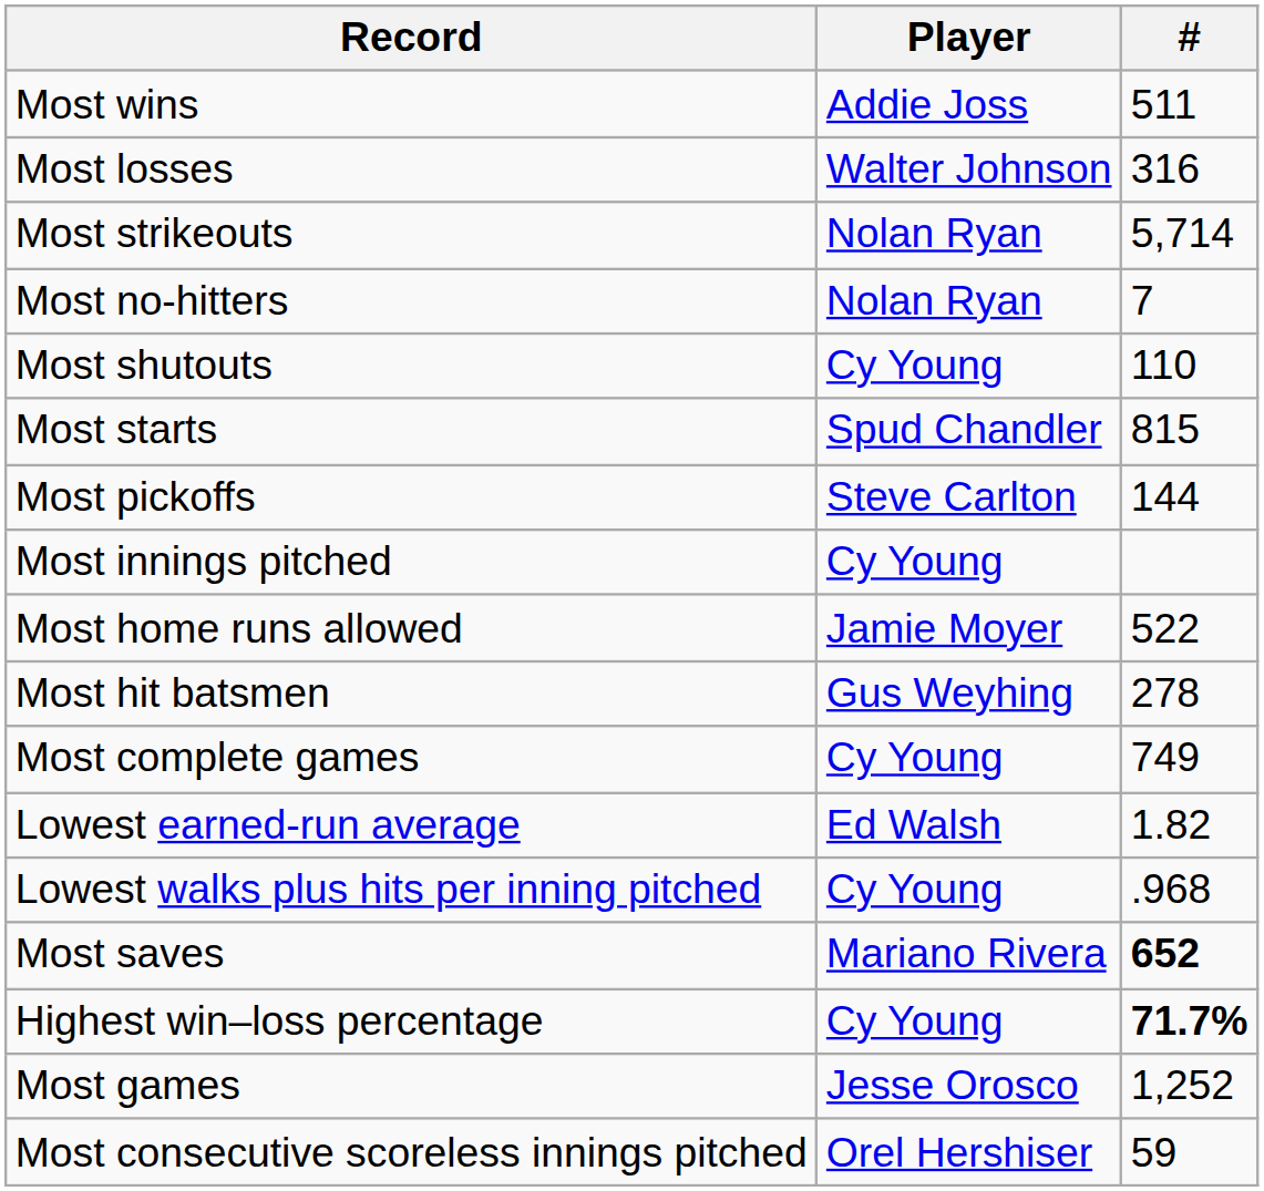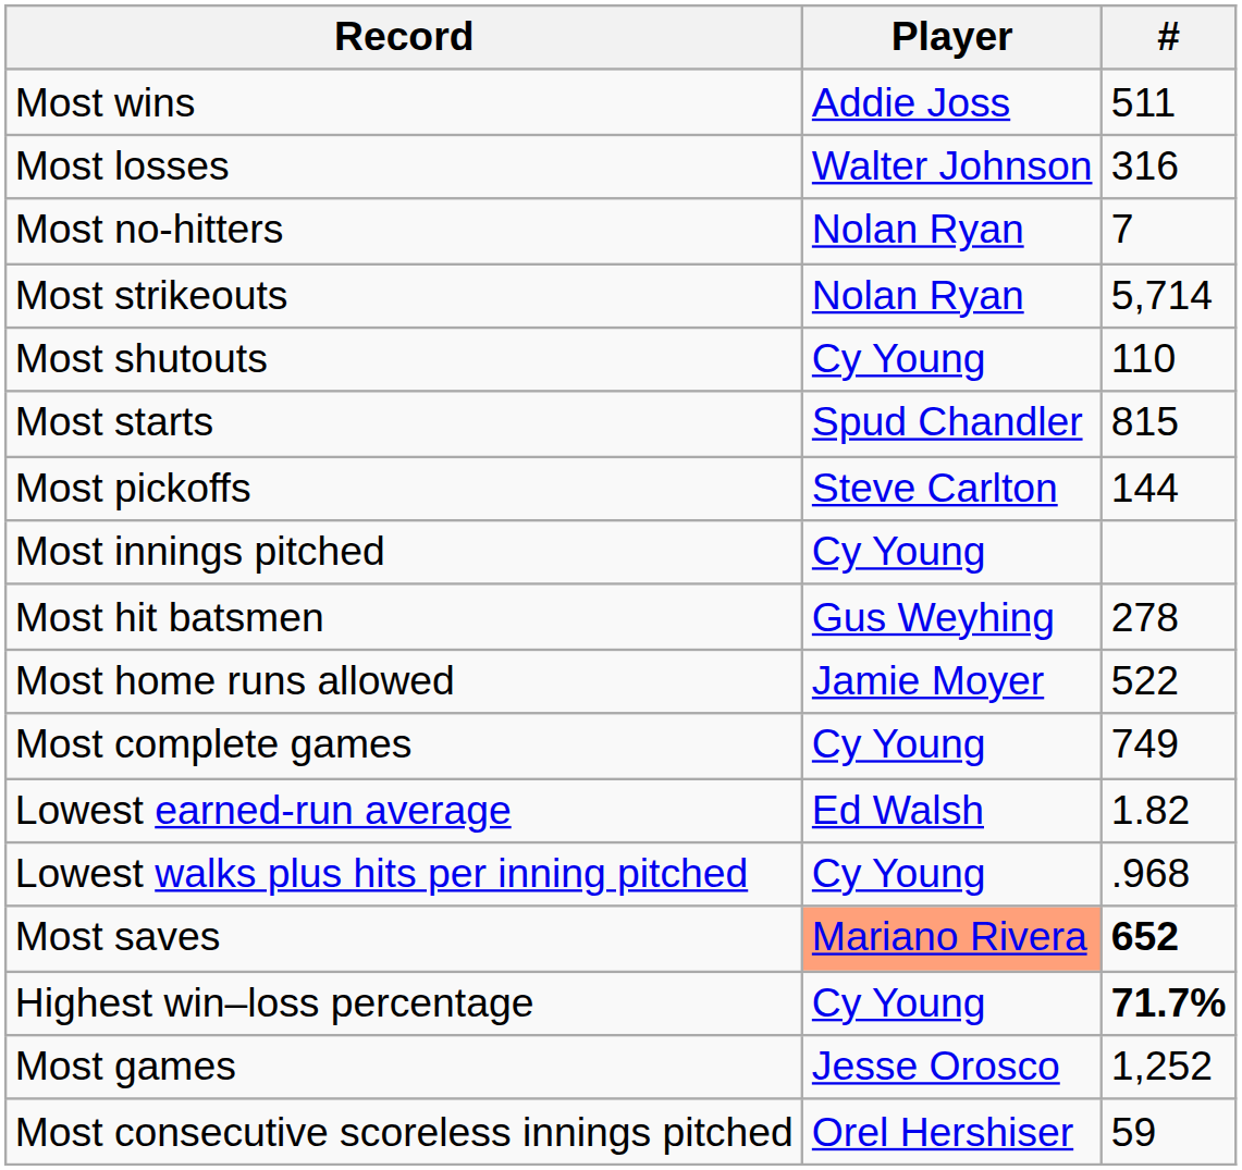rows swapped: Most no-hitters <-> Most strikeouts
rows swapped: Most hit batsmen <-> Most home runs allowed
Most saves | Player: no background -> lightsalmon background
